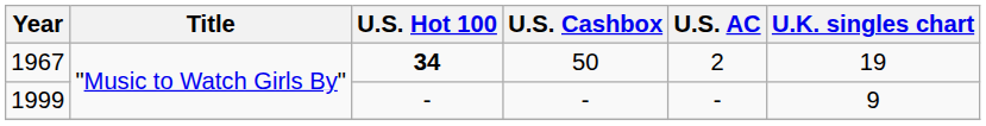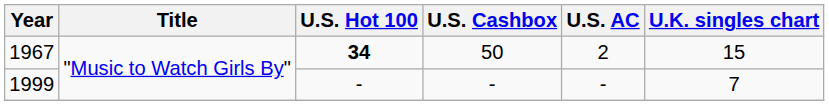1967 | U.K. singles chart: 19 -> 15
1999 | U.K. singles chart: 9 -> 7
